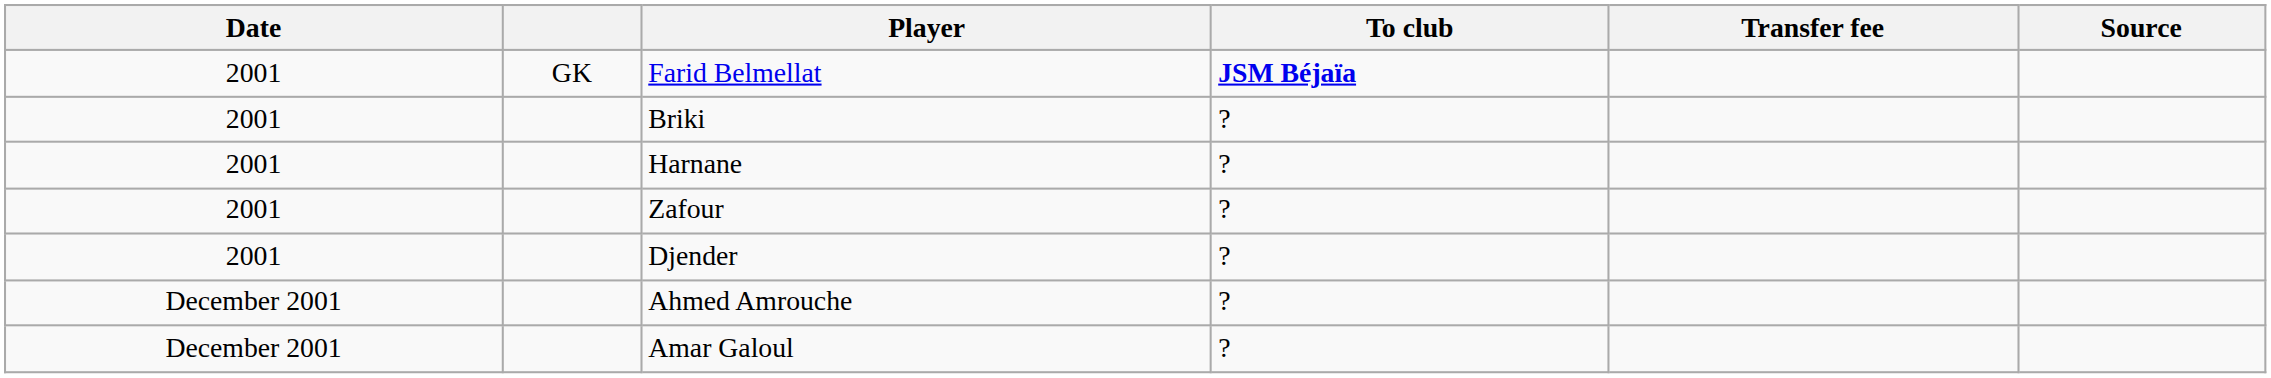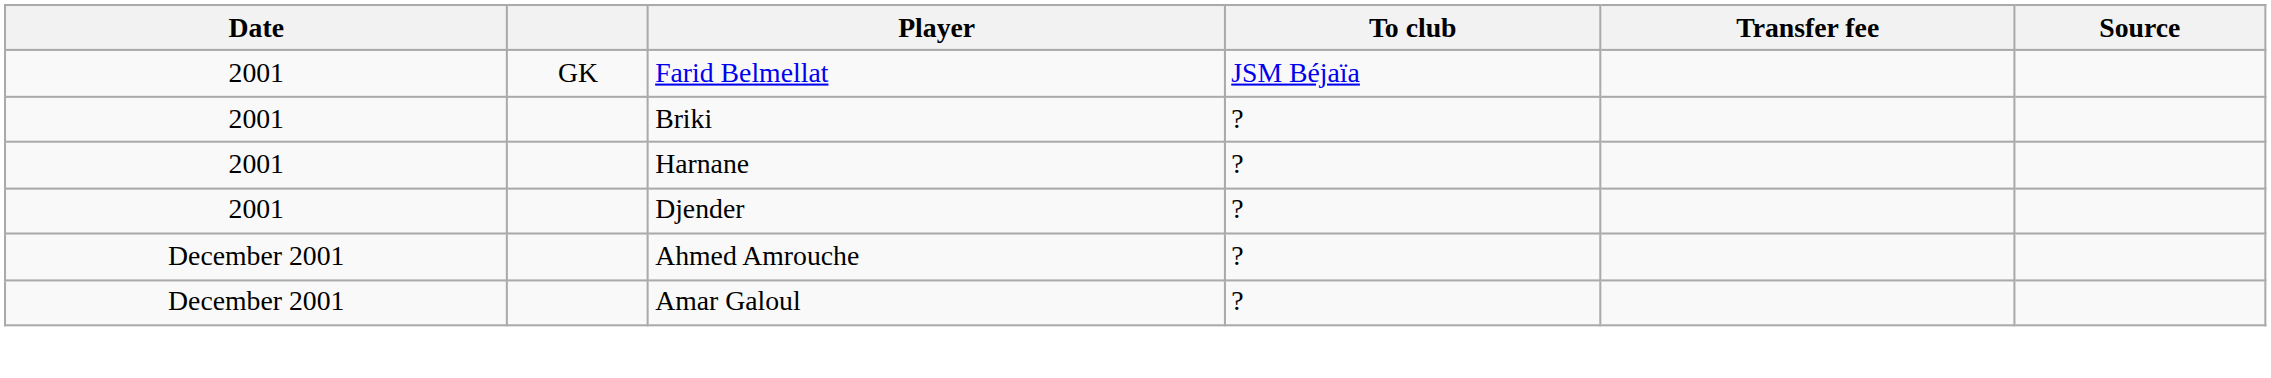Farid Belmellat | To club: bold -> normal
- row: 2001 | Zafour | ?
